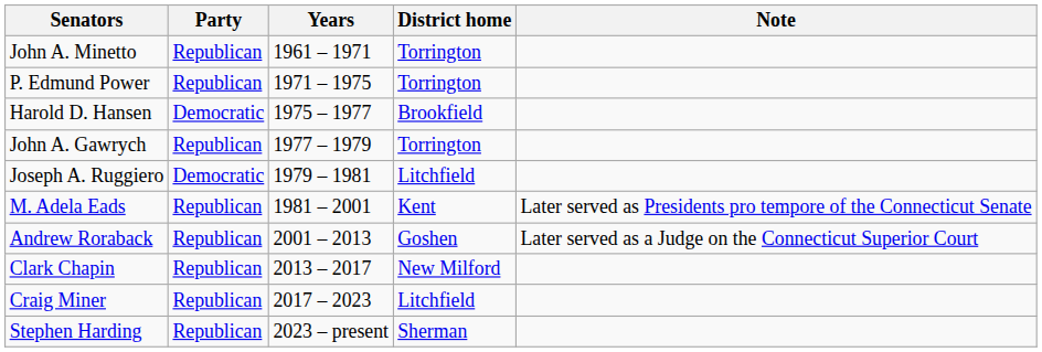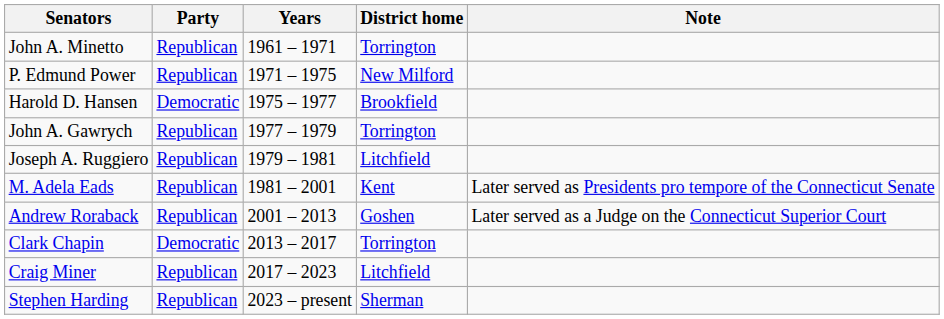P. Edmund Power | District home: Torrington -> New Milford
Joseph A. Ruggiero | Party: Democratic -> Republican
Clark Chapin | Party: Republican -> Democratic
Clark Chapin | District home: New Milford -> Torrington
